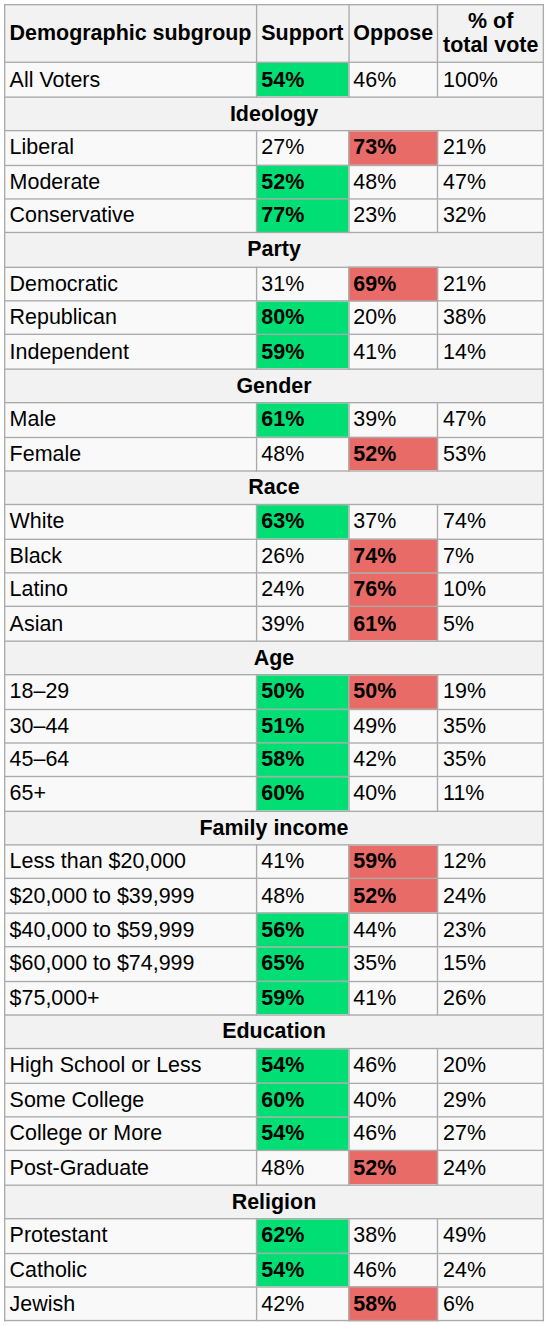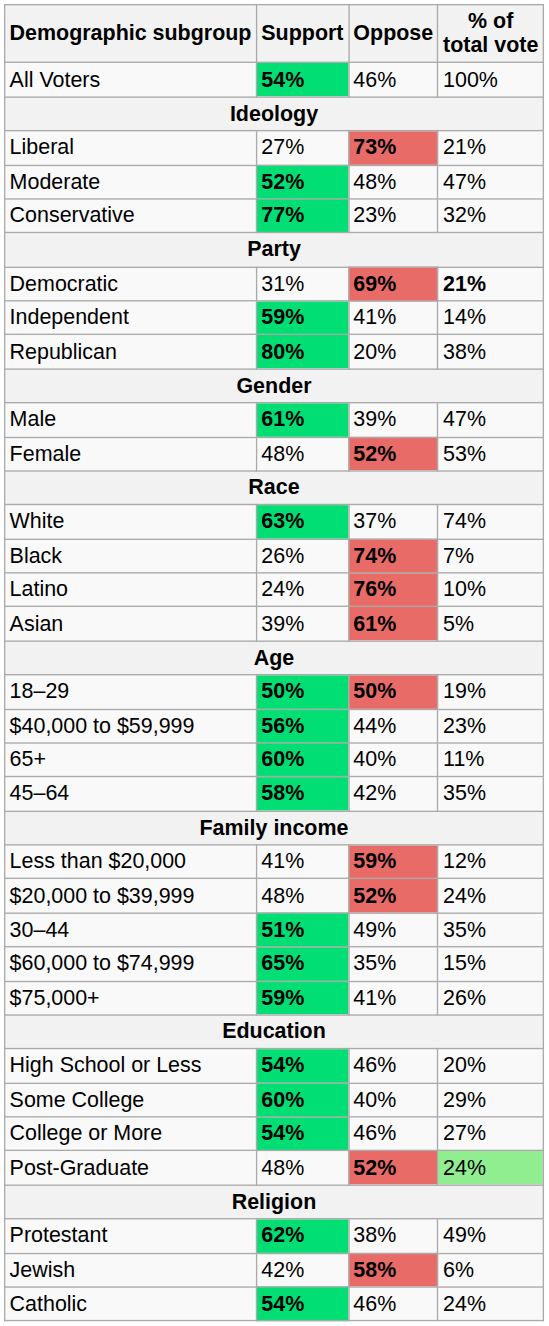Democratic | % of total vote: normal -> bold
rows swapped: Republican <-> Independent
rows swapped: 30–44 <-> $40,000 to $59,999
rows swapped: 45–64 <-> 65+
Post-Graduate | % of total vote: no background -> lightgreen background
rows swapped: Catholic <-> Jewish
